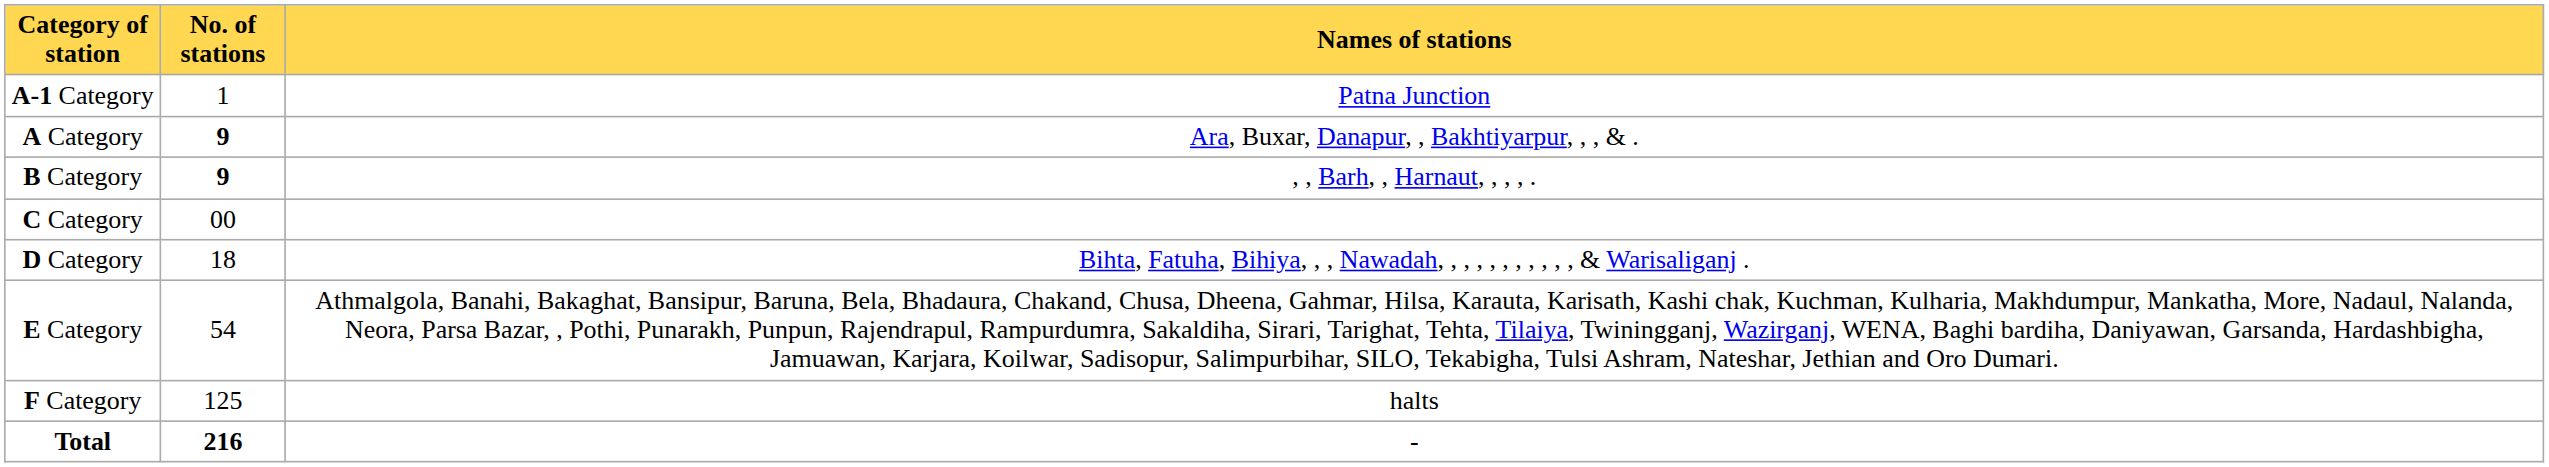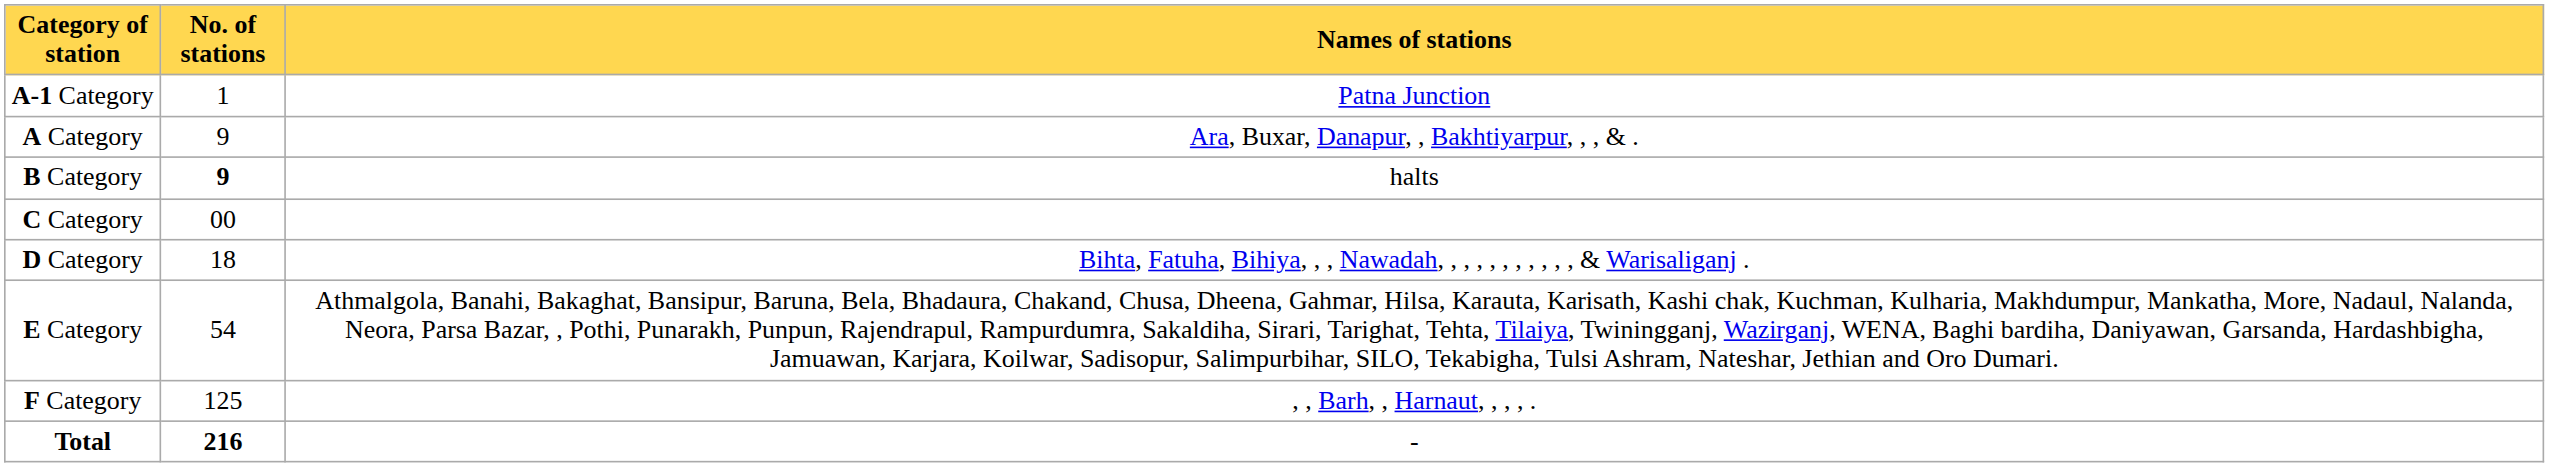A Category | No. of stations: bold -> normal
B Category | Names of stations: , , Barh, , Harnaut, , , , . -> halts
F Category | Names of stations: halts -> , , Barh, , Harnaut, , , , .
